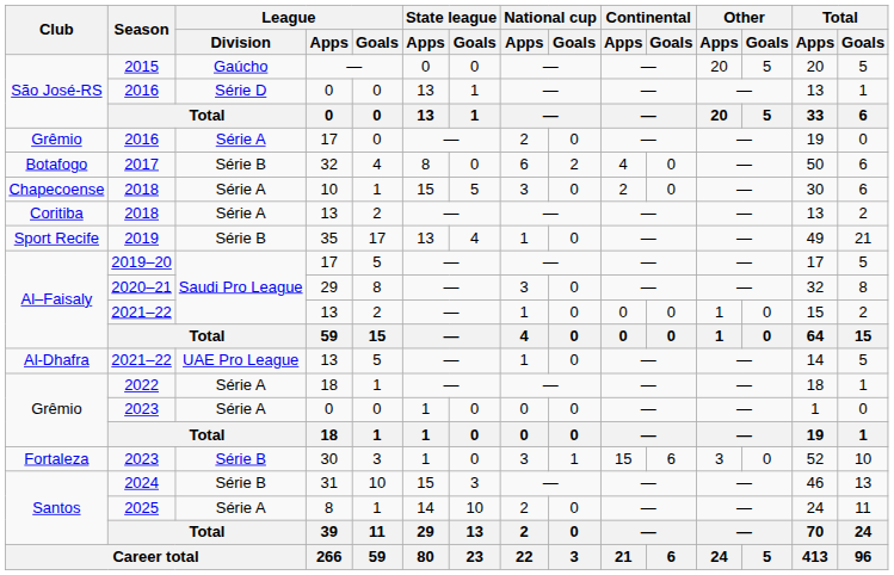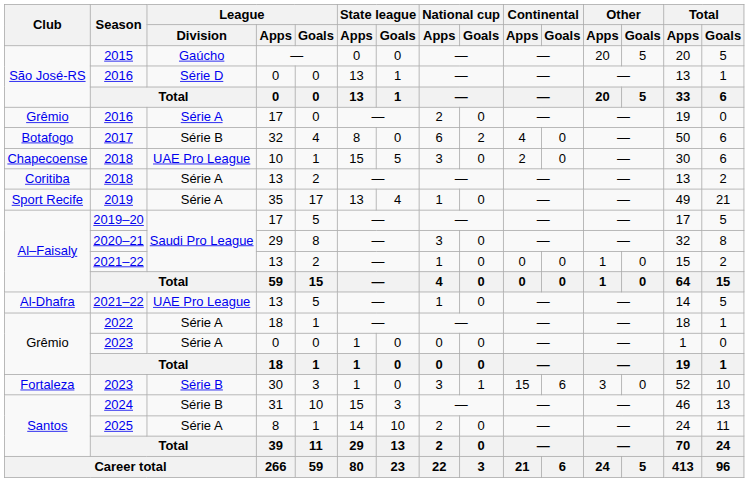Chapecoense / 2018 | League / Division: Série A -> UAE Pro League
2019 | League / Division: Série B -> Série A
